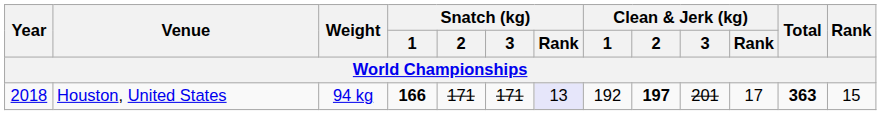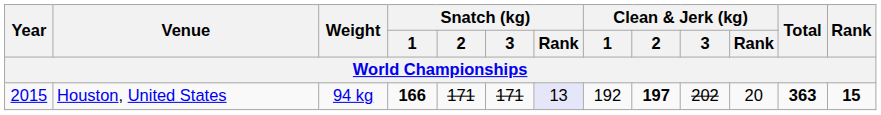Houston, United States | Year: 2018 -> 2015
Houston, United States | Clean & Jerk (kg) / 3: 201 -> 202
Houston, United States | Clean & Jerk (kg) / Rank: 17 -> 20
Houston, United States | Rank: normal -> bold
